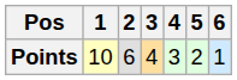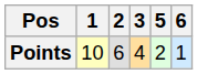- column: 4 | 3
